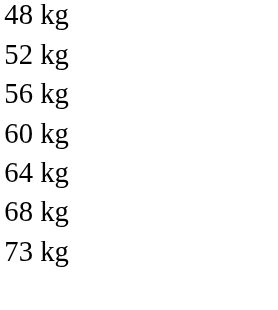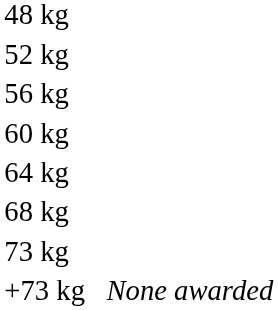+ row: +73 kg | None awarded
